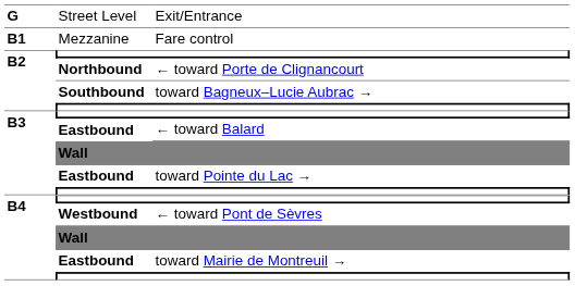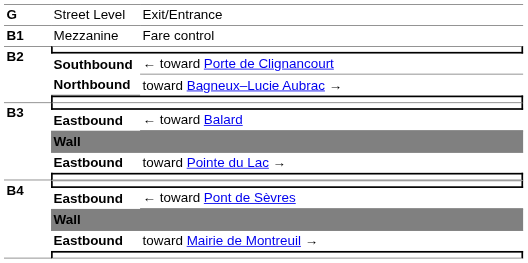← toward Porte de Clignancourt | column 2: Northbound -> Southbound
toward Bagneux–Lucie Aubrac → | column 2: Southbound -> Northbound
← toward Pont de Sèvres | column 2: Westbound -> Eastbound
